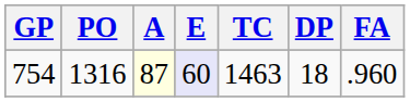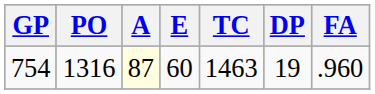754 | E: lavender background -> no background
754 | DP: 18 -> 19
